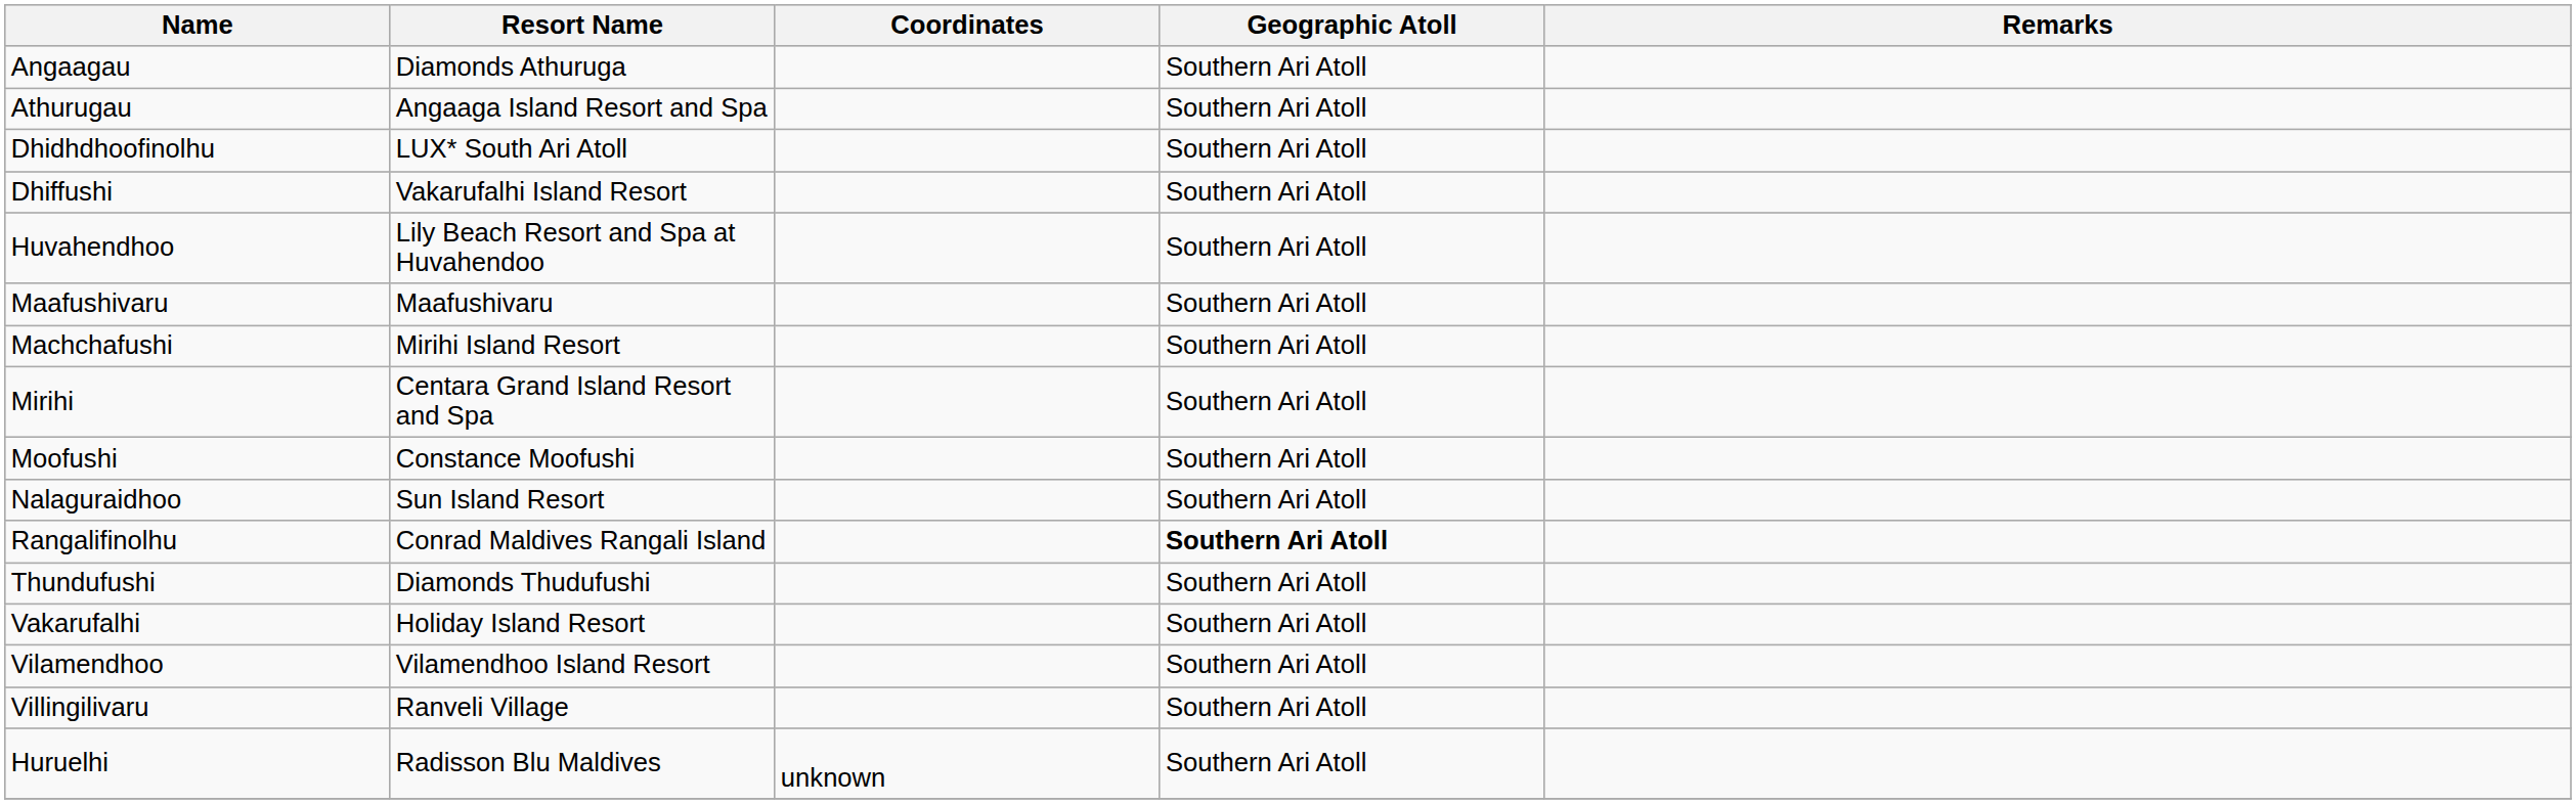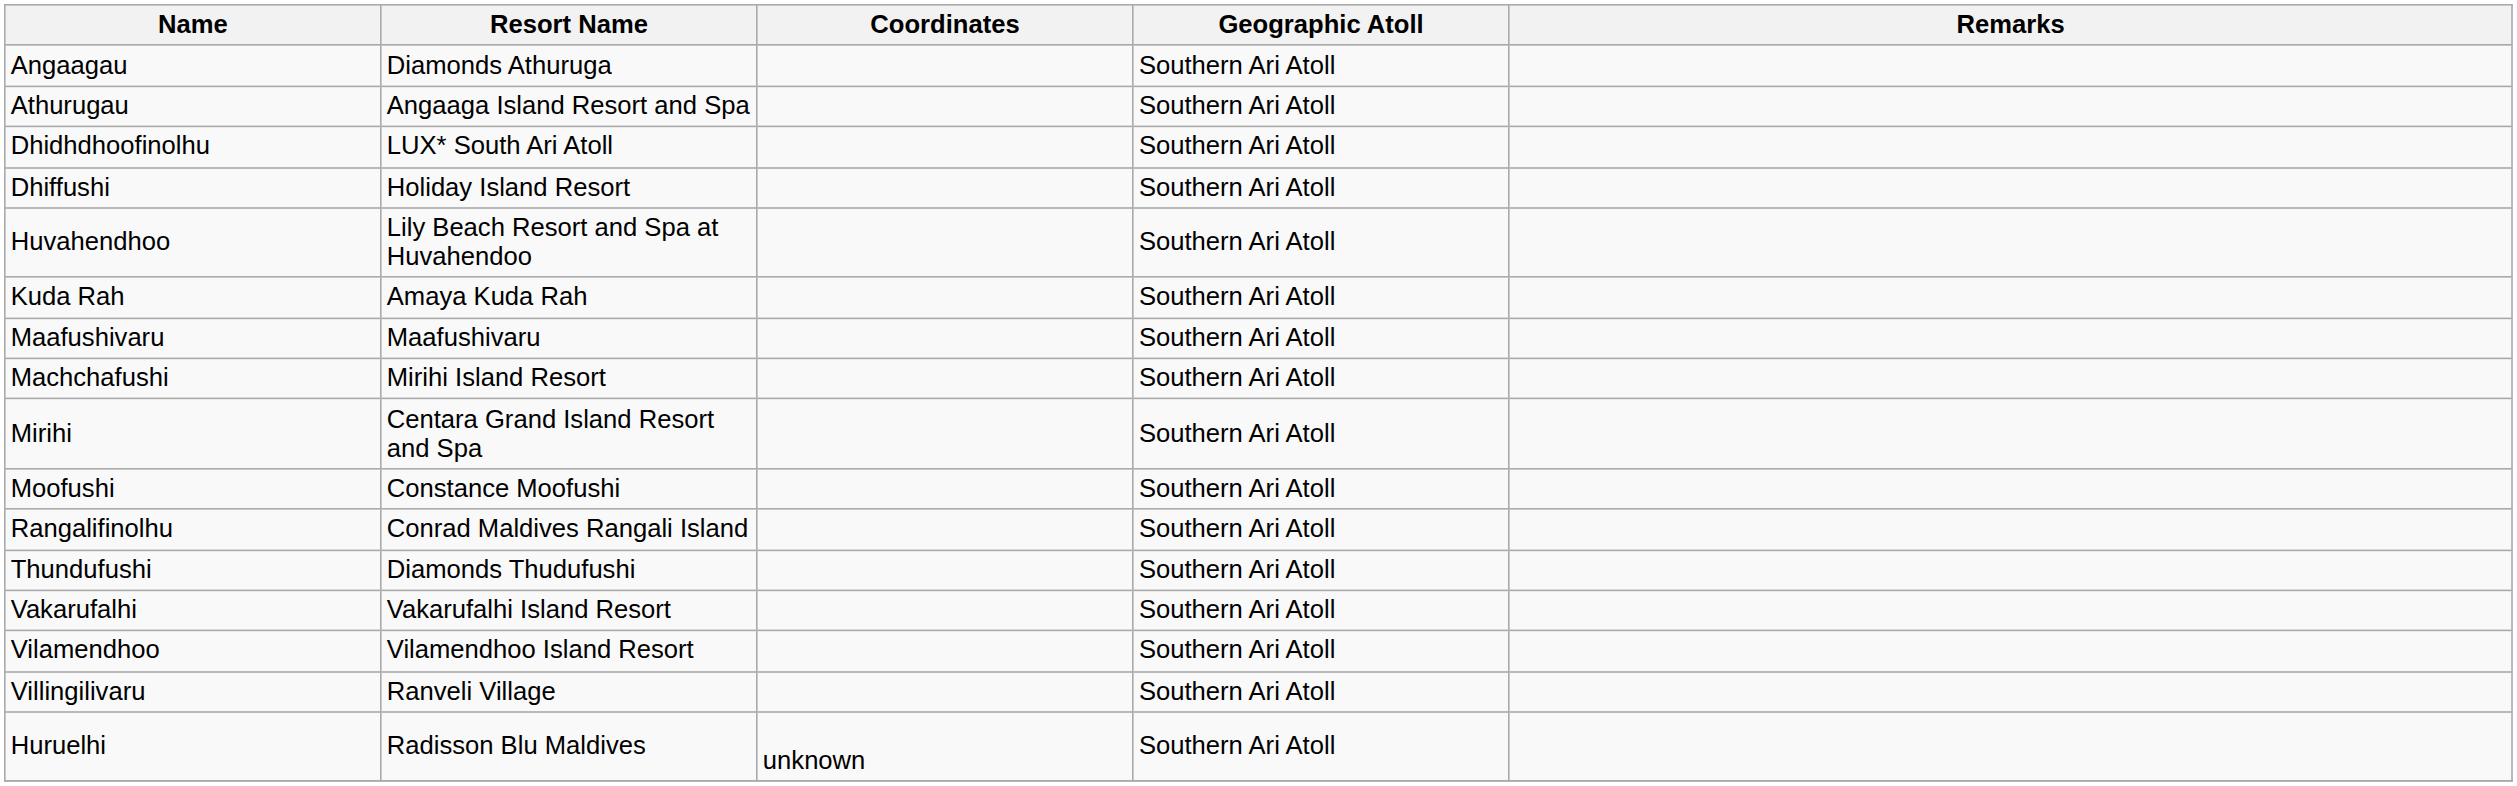Dhiffushi | Resort Name: Vakarufalhi Island Resort -> Holiday Island Resort
+ row: Kuda Rah | Amaya Kuda Rah | Southern Ari Atoll
- row: Nalaguraidhoo | Sun Island Resort | Southern Ari Atoll
Rangalifinolhu | Geographic Atoll: bold -> normal
Vakarufalhi | Resort Name: Holiday Island Resort -> Vakarufalhi Island Resort
